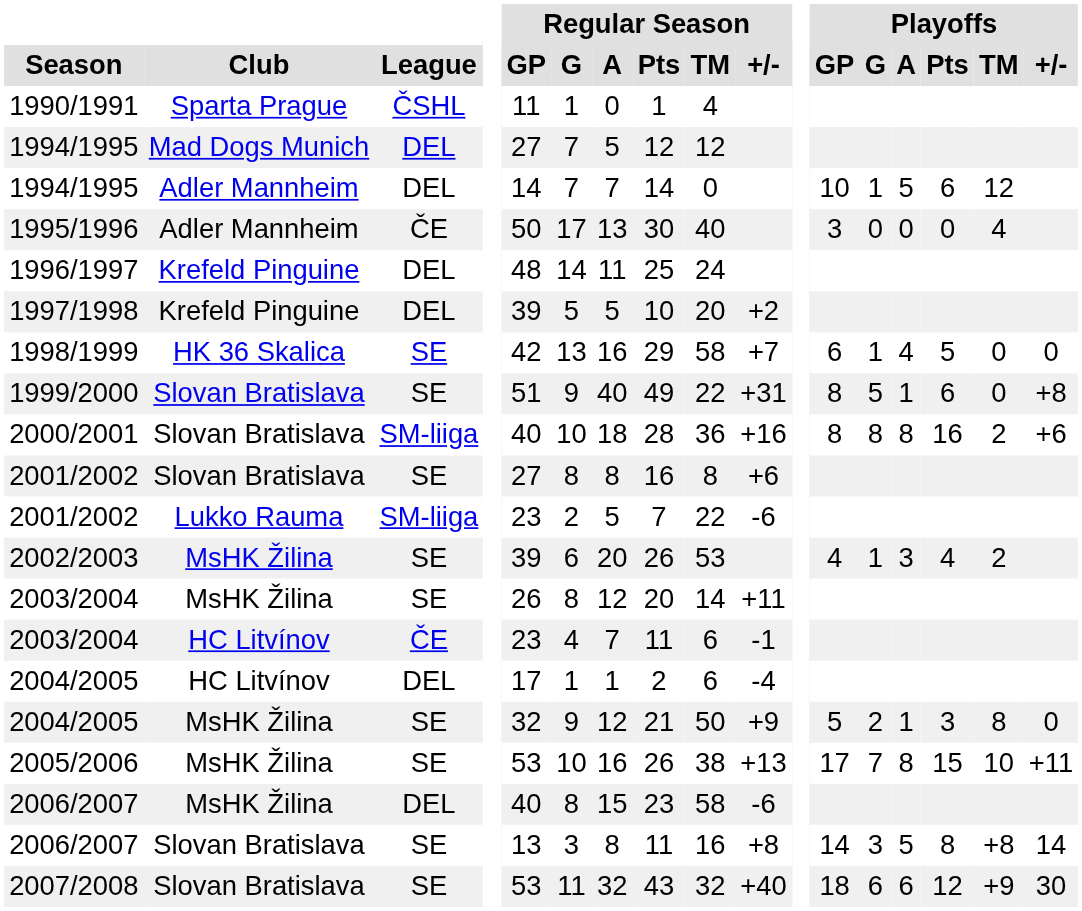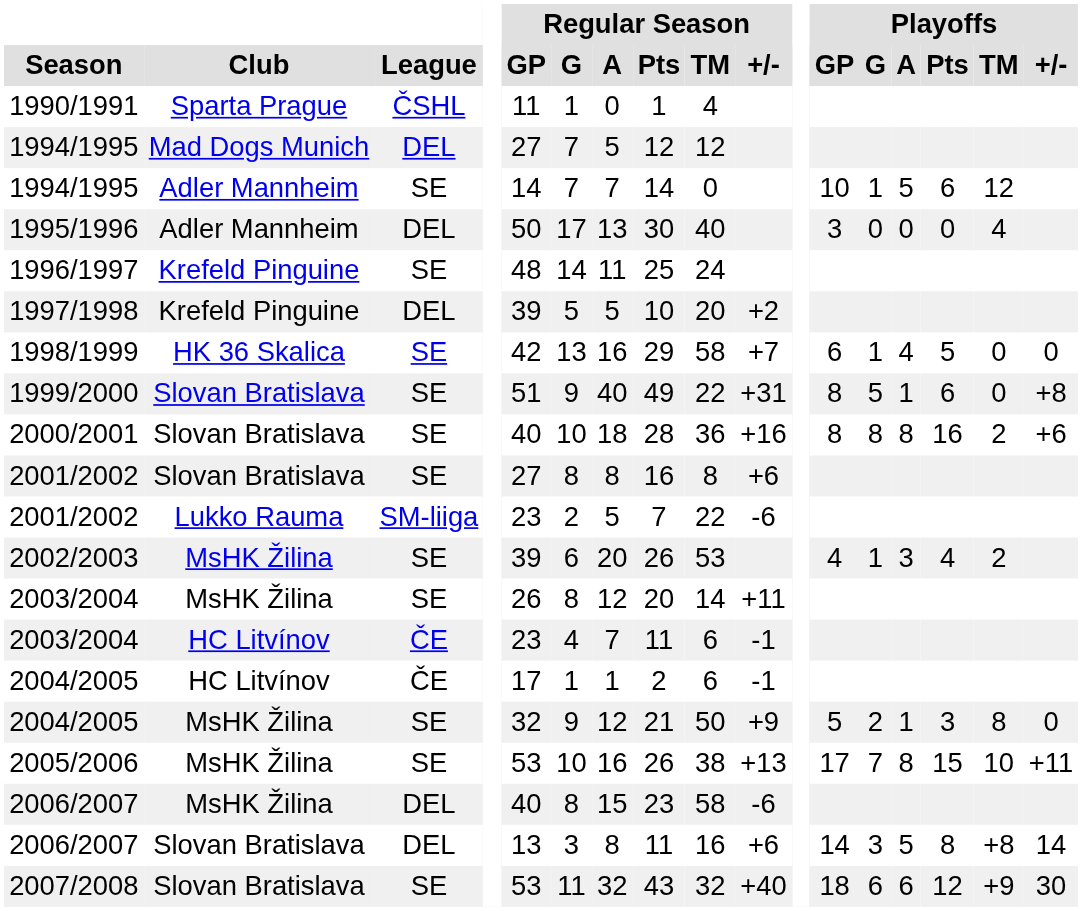1994/1995 / Adler Mannheim | League: DEL -> SE
1995/1996 | League: ČE -> DEL
1996/1997 | League: DEL -> SE
2000/2001 | League: SM-liiga -> SE
2004/2005 / HC Litvínov | League: DEL -> ČE
2004/2005 / HC Litvínov | Regular Season / +/-: -4 -> -1
2006/2007 / Slovan Bratislava | League: SE -> DEL
2006/2007 / Slovan Bratislava | Regular Season / +/-: +8 -> +6
